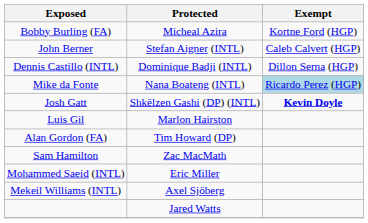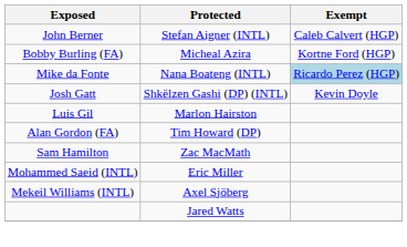rows swapped: John Berner <-> Bobby Burling (FA)
- row: Dennis Castillo (INTL) | Dominique Badji (INTL) | Dillon Serna (HGP)
Josh Gatt | Exempt: bold -> normal
